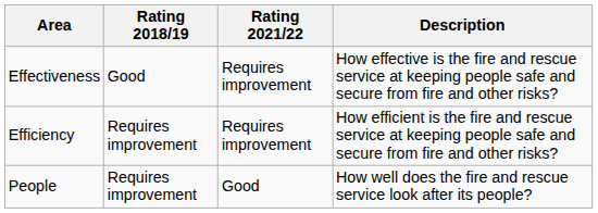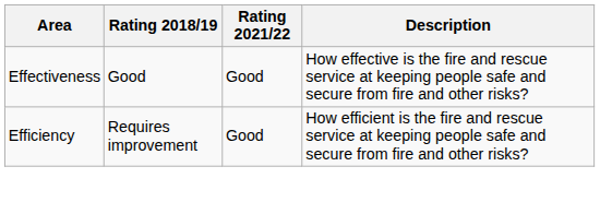Effectiveness | Rating 2021/22: Requires improvement -> Good
Efficiency | Rating 2021/22: Requires improvement -> Good
- row: People | Requires improvement | Good | How well does the fire and rescue service look after its people?
